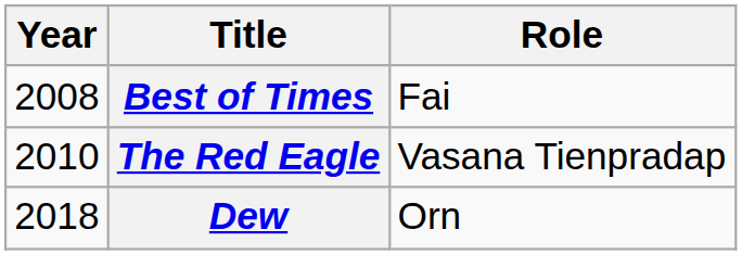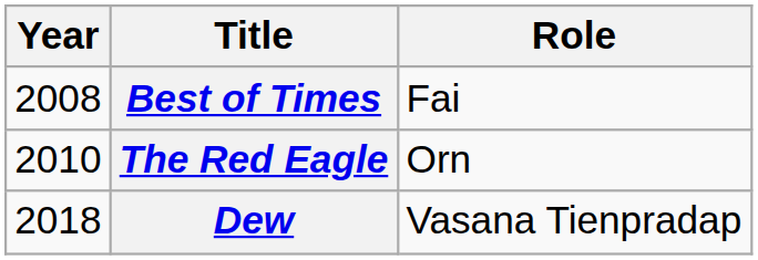The Red Eagle | Role: Vasana Tienpradap -> Orn
Dew | Role: Orn -> Vasana Tienpradap
